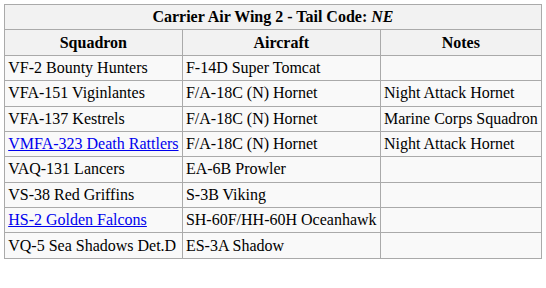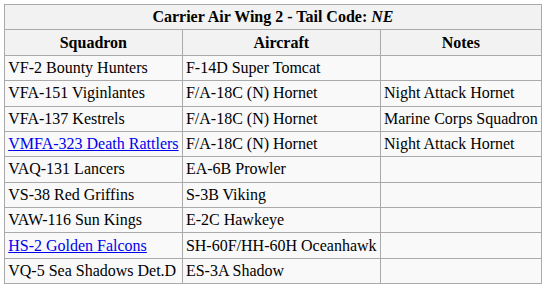+ row: VAW-116 Sun Kings | E-2C Hawkeye
